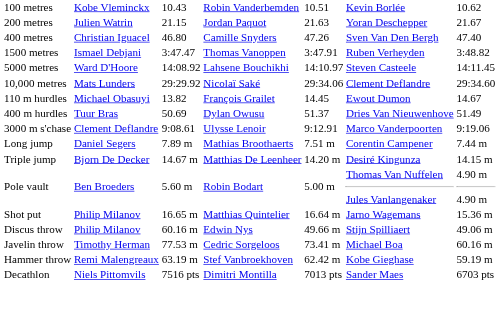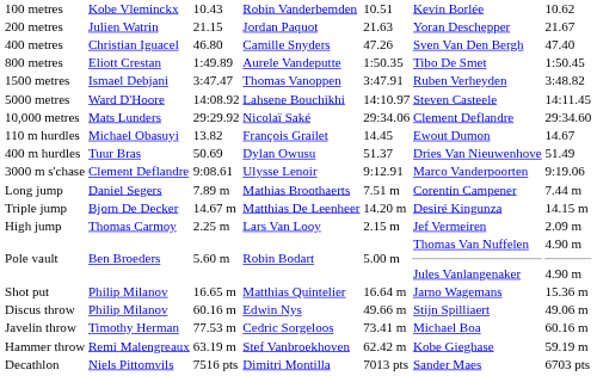+ row: 800 metres | Eliott Crestan | 1:49.89 | Aurele Vandeputte | 1:50.35 | Tibo De Smet | 1:50.45
+ row: High jump | Thomas Carmoy | 2.25 m | Lars Van Looy | 2.15 m | Jef Vermeiren | 2.09 m
